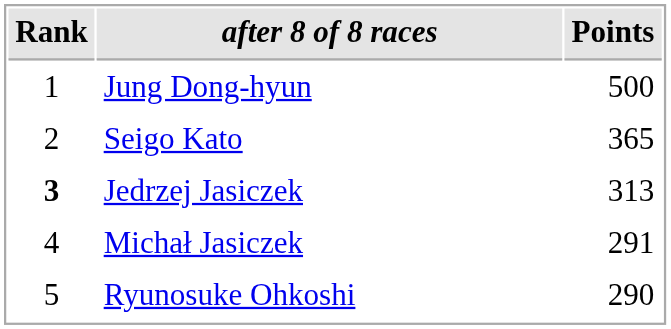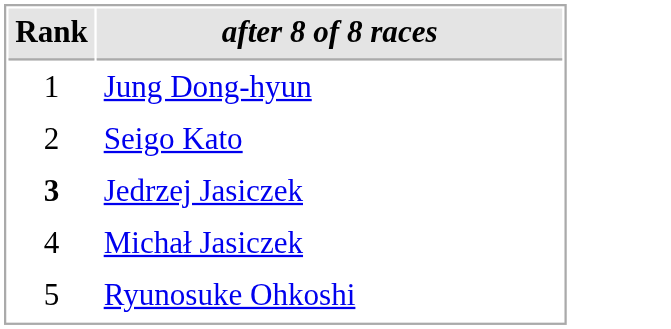- column: Points | 500 | 365 | 313 | 291 | 290
